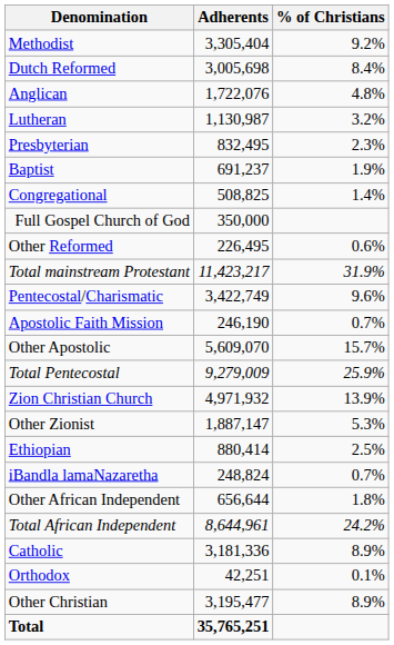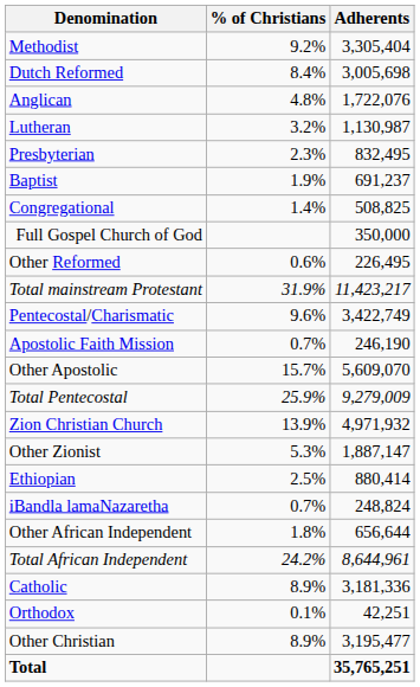columns swapped: Adherents <-> % of Christians
